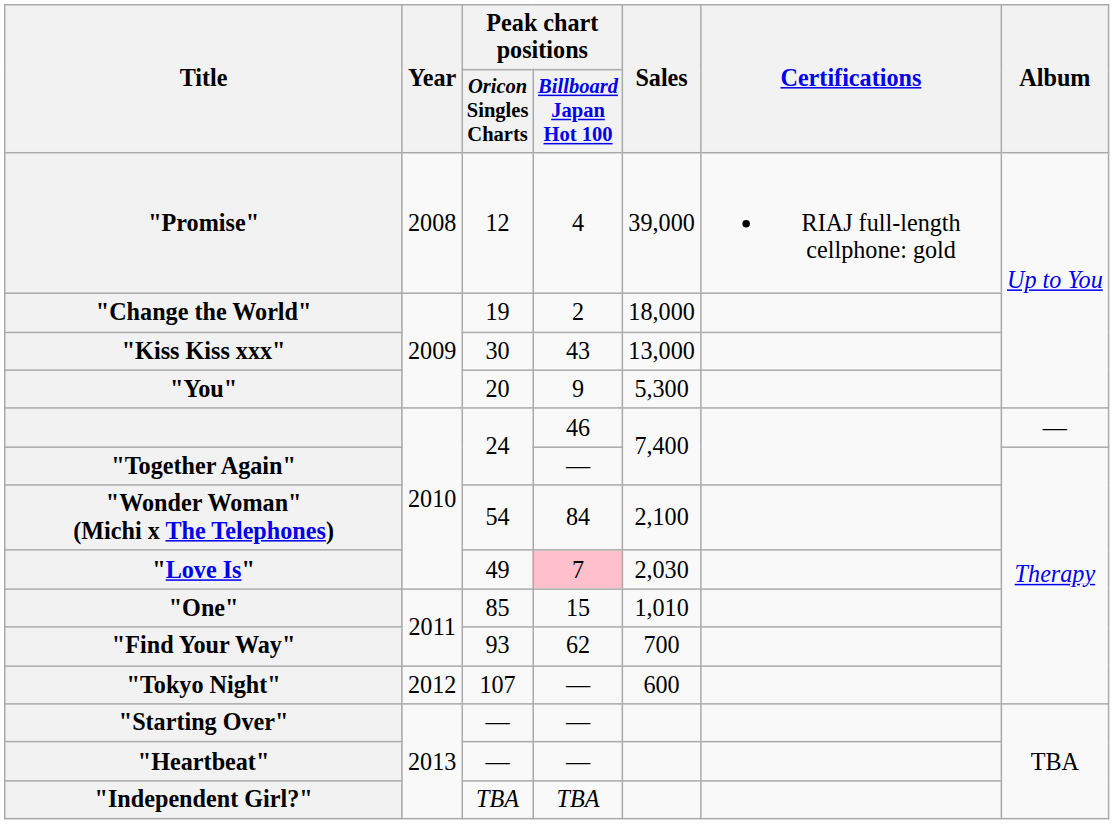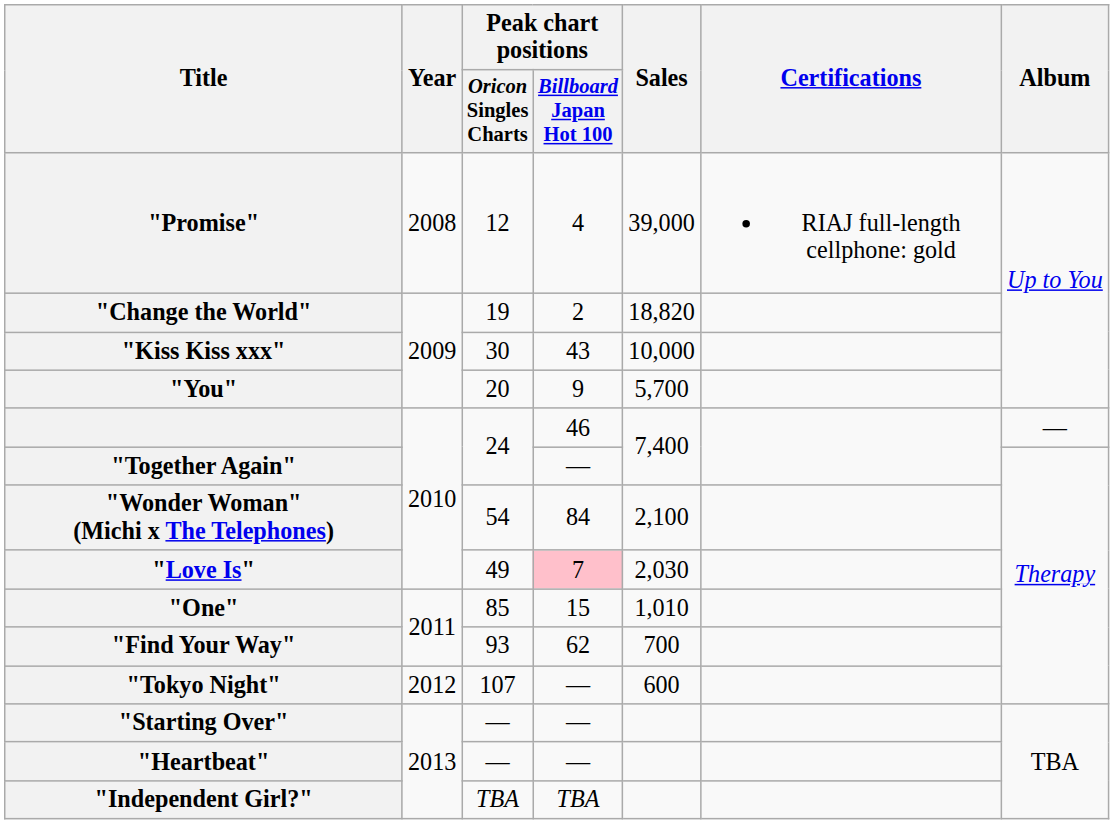"Change the World" | Sales: 18,000 -> 18,820
"Kiss Kiss xxx" | Sales: 13,000 -> 10,000
"You" | Sales: 5,300 -> 5,700
